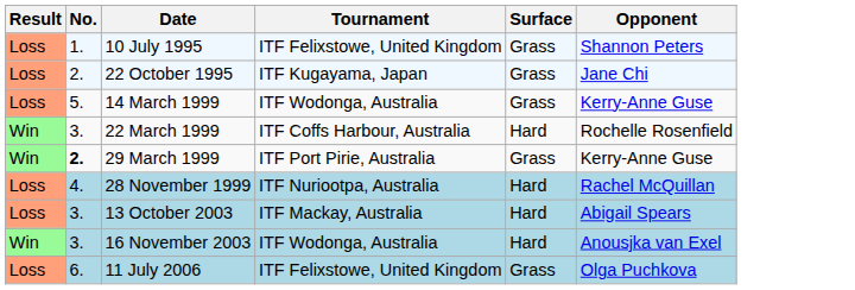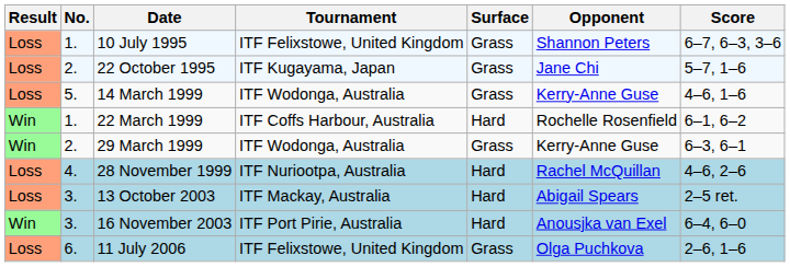+ column: Score | 6–7, 6–3, 3–6 | 5–7, 1–6 | 4–6, 1–6 | 6–1, 6–2 | 6–3, 6–1 | 4–6, 2–6 | 2–5 ret. | 6–4, 6–0 | 2–6, 1–6
22 March 1999 | No.: 3. -> 1.
29 March 1999 | No.: bold -> normal
29 March 1999 | Tournament: ITF Port Pirie, Australia -> ITF Wodonga, Australia
16 November 2003 | Tournament: ITF Wodonga, Australia -> ITF Port Pirie, Australia
